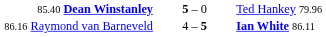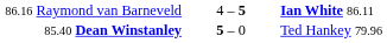rows swapped: 85.40 Dean Winstanley <-> 86.16 Raymond van Barneveld
